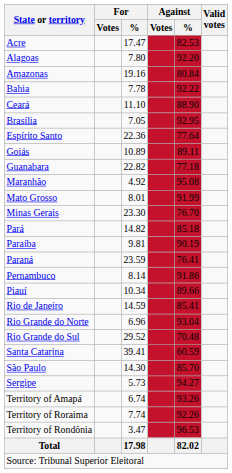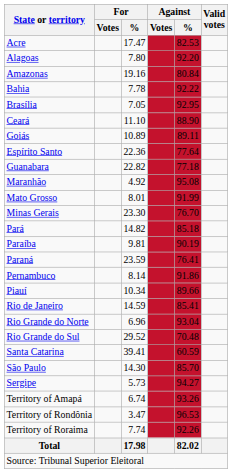rows swapped: Brasília <-> Ceará
rows swapped: Espírito Santo <-> Goiás
rows swapped: Territory of Roraima <-> Territory of Rondônia
